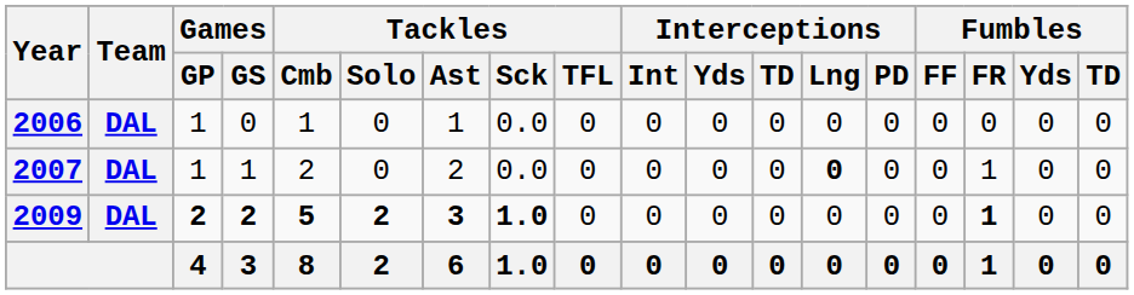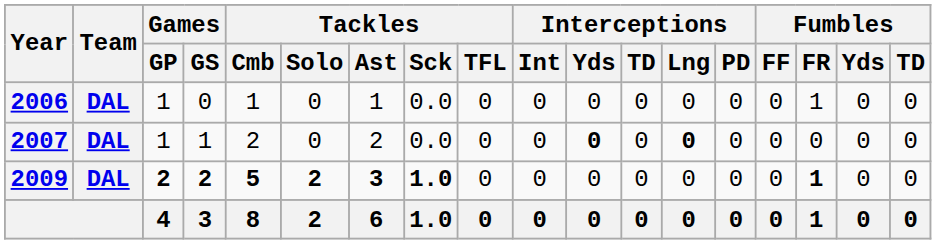2006 | Fumbles / FR: 0 -> 1
2007 | Interceptions / Yds: normal -> bold
2007 | Fumbles / FR: 1 -> 0
